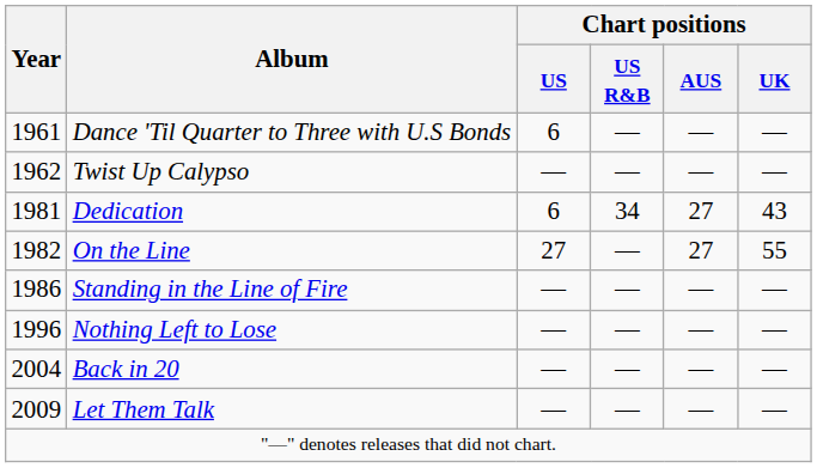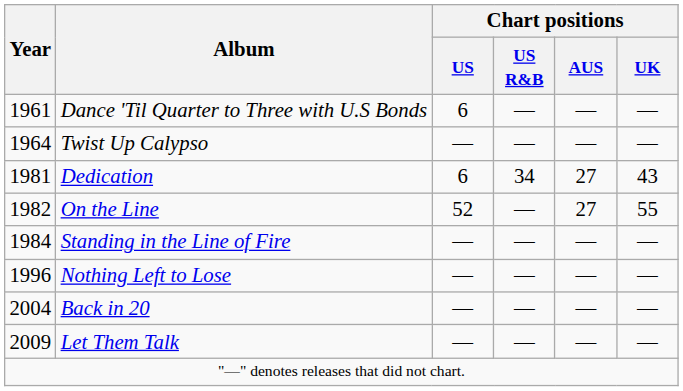Twist Up Calypso | Year: 1962 -> 1964
On the Line | Chart positions / US: 27 -> 52
Standing in the Line of Fire | Year: 1986 -> 1984
